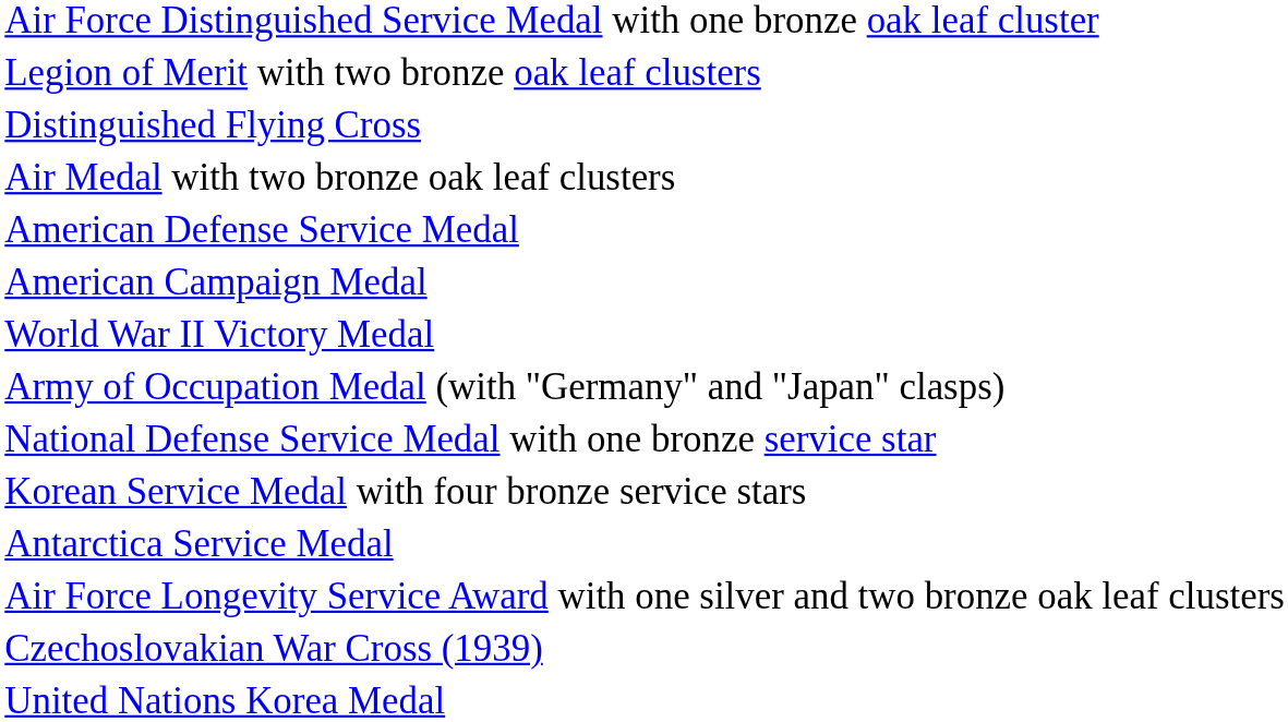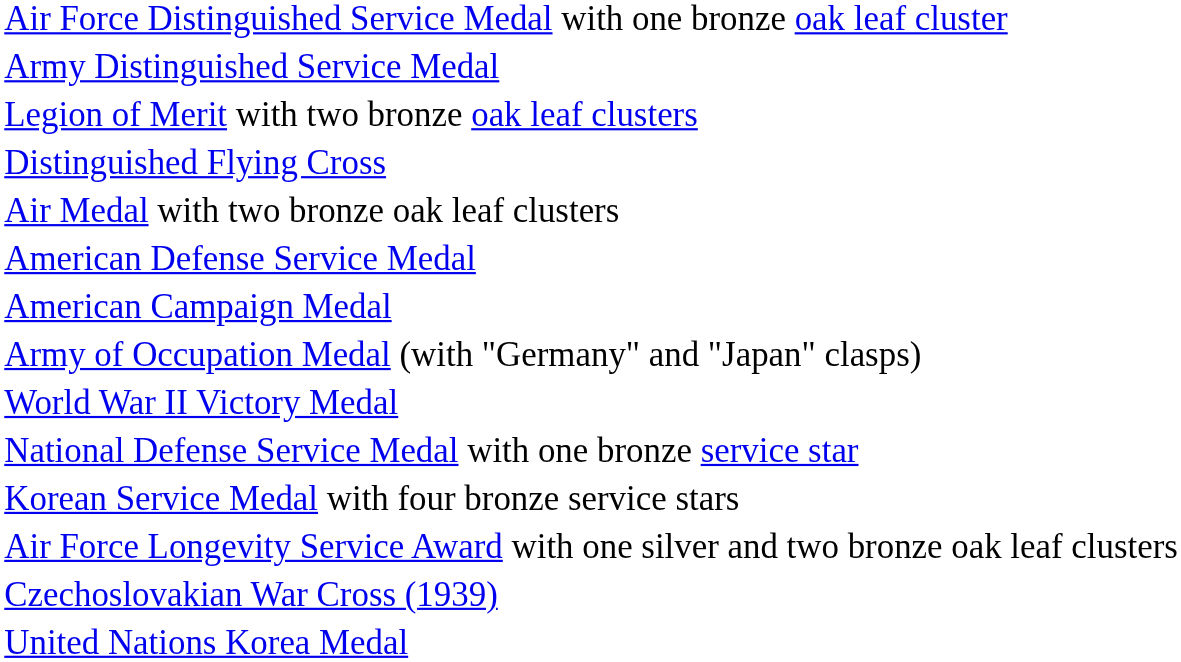+ row: Army Distinguished Service Medal
rows swapped: World War II Victory Medal <-> Army of Occupation Medal (with "Germany" and "Japan" clasps)
- row: Antarctica Service Medal
